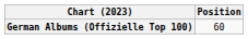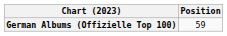German Albums (Offizielle Top 100) | Position: 60 -> 59
